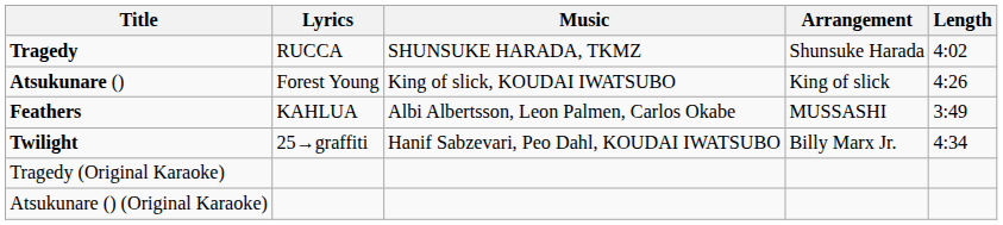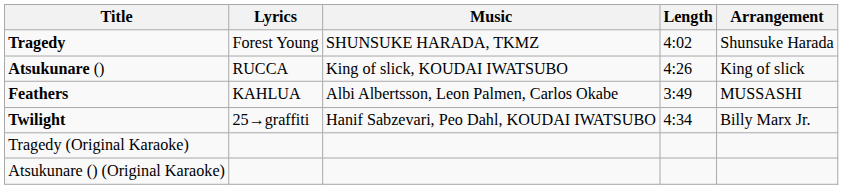columns swapped: Arrangement <-> Length
Tragedy | Lyrics: RUCCA -> Forest Young
Atsukunare () | Lyrics: Forest Young -> RUCCA
